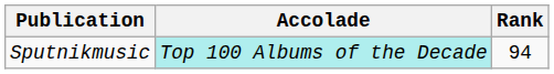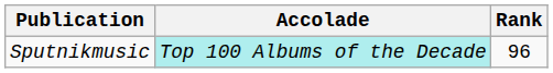Sputnikmusic | Rank: 94 -> 96
